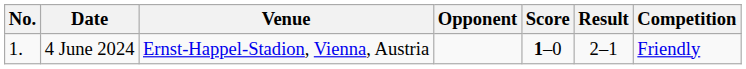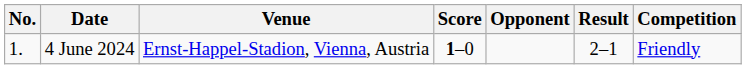columns swapped: Opponent <-> Score
